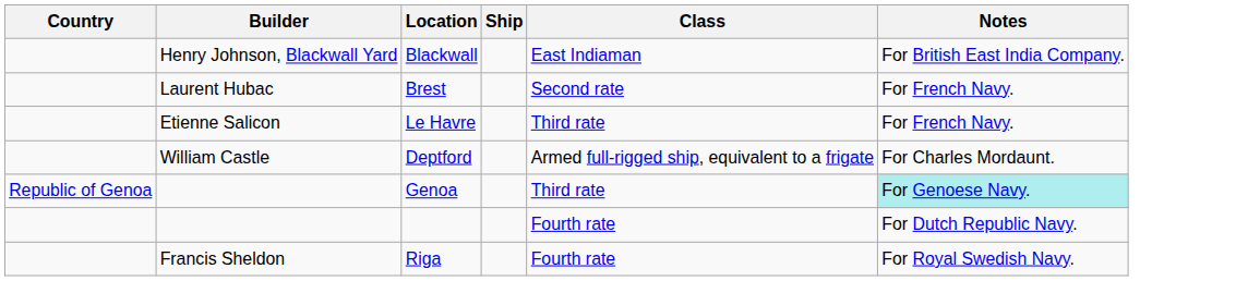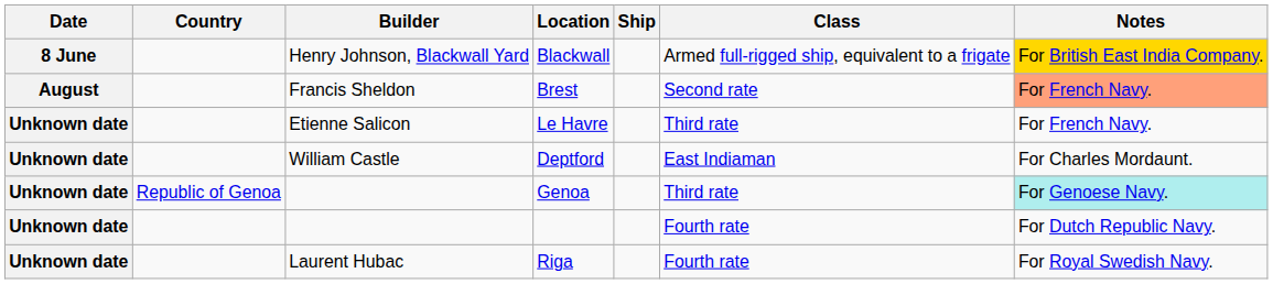+ column: Date | 8 June | August | Unknown date | Unknown date | Unknown date | Unknown date | Unknown date
Blackwall | Class: East Indiaman -> Armed full-rigged ship, equivalent to a frigate
Blackwall | Notes: no background -> gold background
Brest | Builder: Laurent Hubac -> Francis Sheldon
Brest | Notes: no background -> lightsalmon background
Deptford | Class: Armed full-rigged ship, equivalent to a frigate -> East Indiaman
Riga | Builder: Francis Sheldon -> Laurent Hubac
